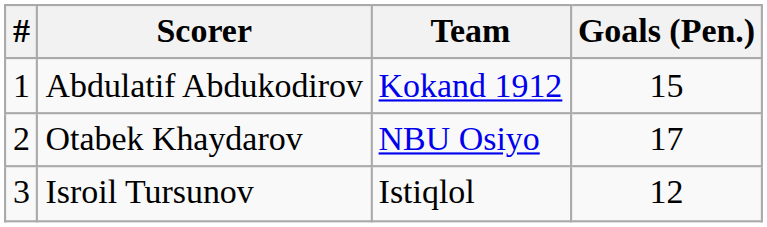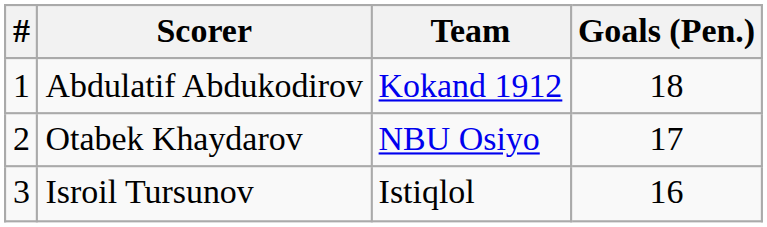Abdulatif Abdukodirov | Goals (Pen.): 15 -> 18
Isroil Tursunov | Goals (Pen.): 12 -> 16
